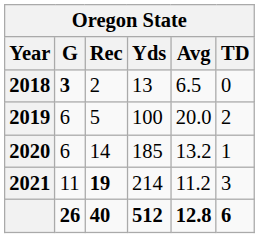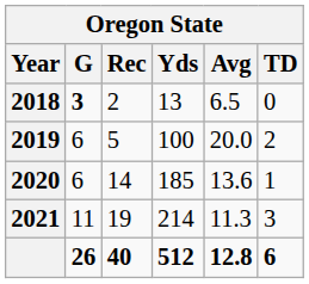2020 | Avg: 13.2 -> 13.6
2021 | Rec: bold -> normal
2021 | Avg: 11.2 -> 11.3
